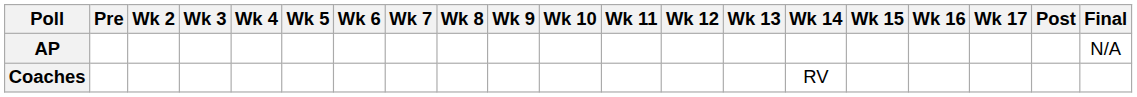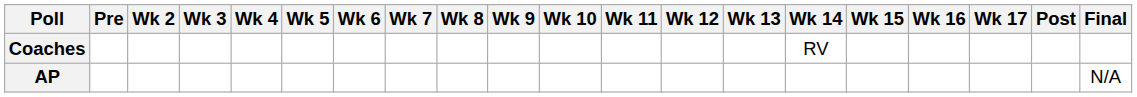rows swapped: AP <-> Coaches
